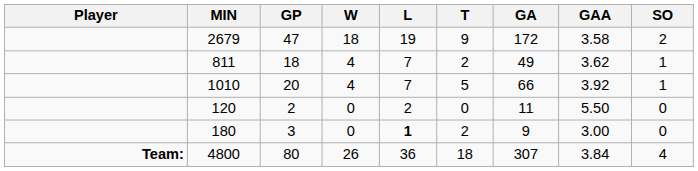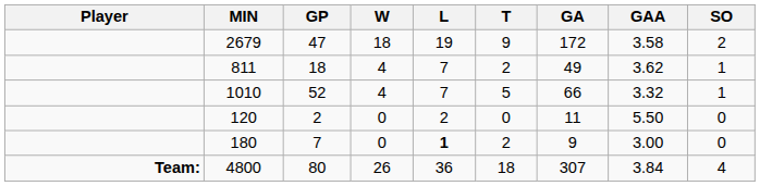1010 | GP: 20 -> 52
1010 | GAA: 3.92 -> 3.32
180 | GP: 3 -> 7
